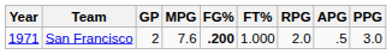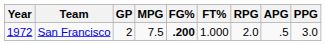San Francisco | Year: 1971 -> 1972
San Francisco | MPG: 7.6 -> 7.5
